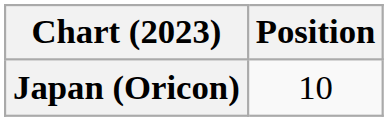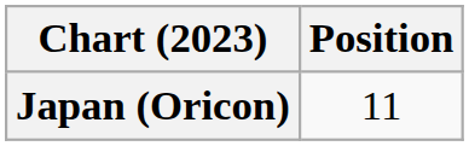Japan (Oricon) | Position: 10 -> 11
